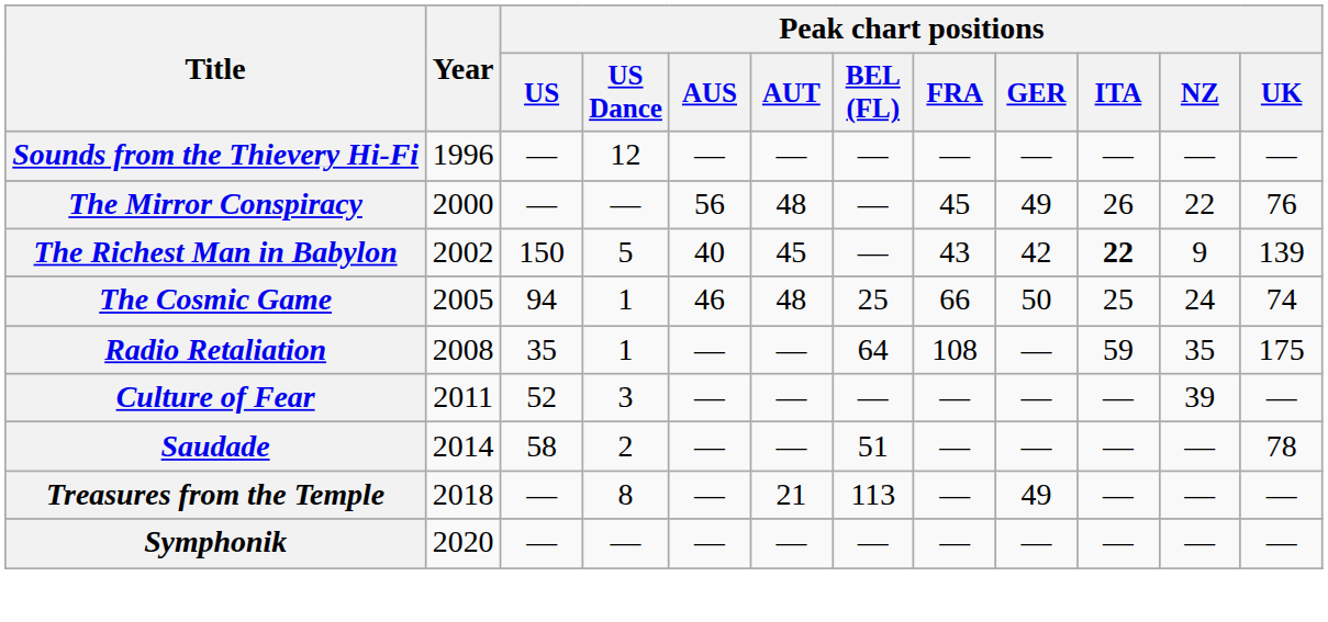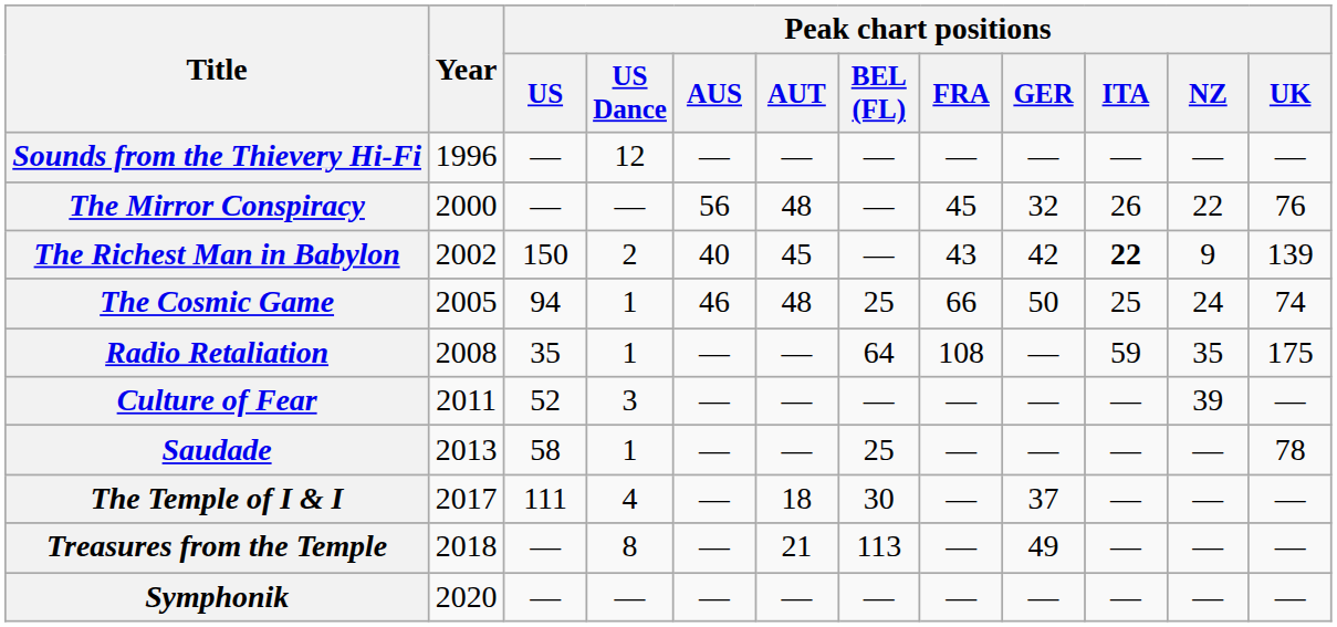The Mirror Conspiracy | Peak chart positions / GER: 49 -> 32
The Richest Man in Babylon | Peak chart positions / US Dance: 5 -> 2
Saudade | Year: 2014 -> 2013
Saudade | Peak chart positions / US Dance: 2 -> 1
Saudade | Peak chart positions / BEL (FL): 51 -> 25
+ row: The Temple of I & I | 2017 | 111 | 4 | — | 18 | 30 | — | 37 | — | — | —
